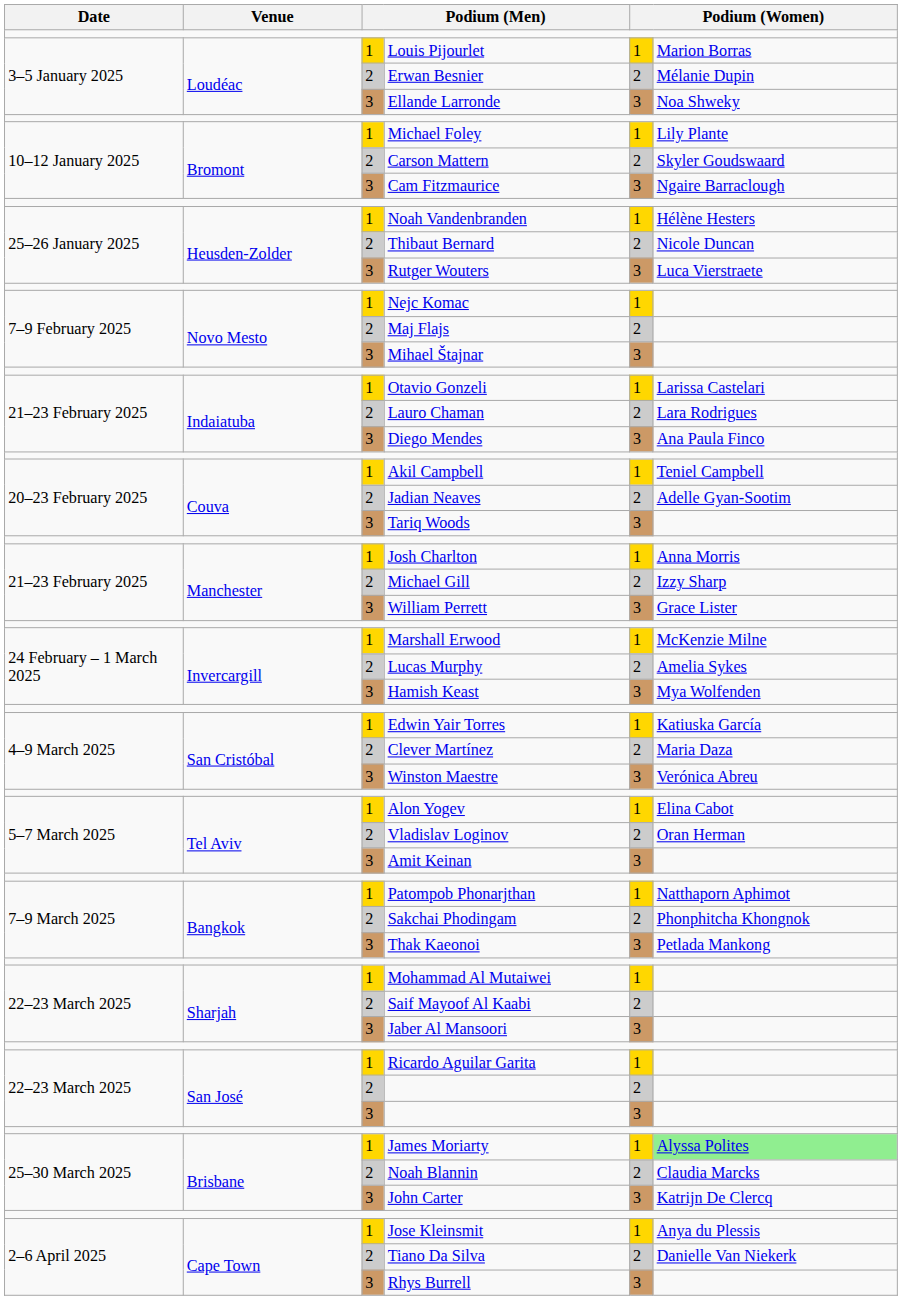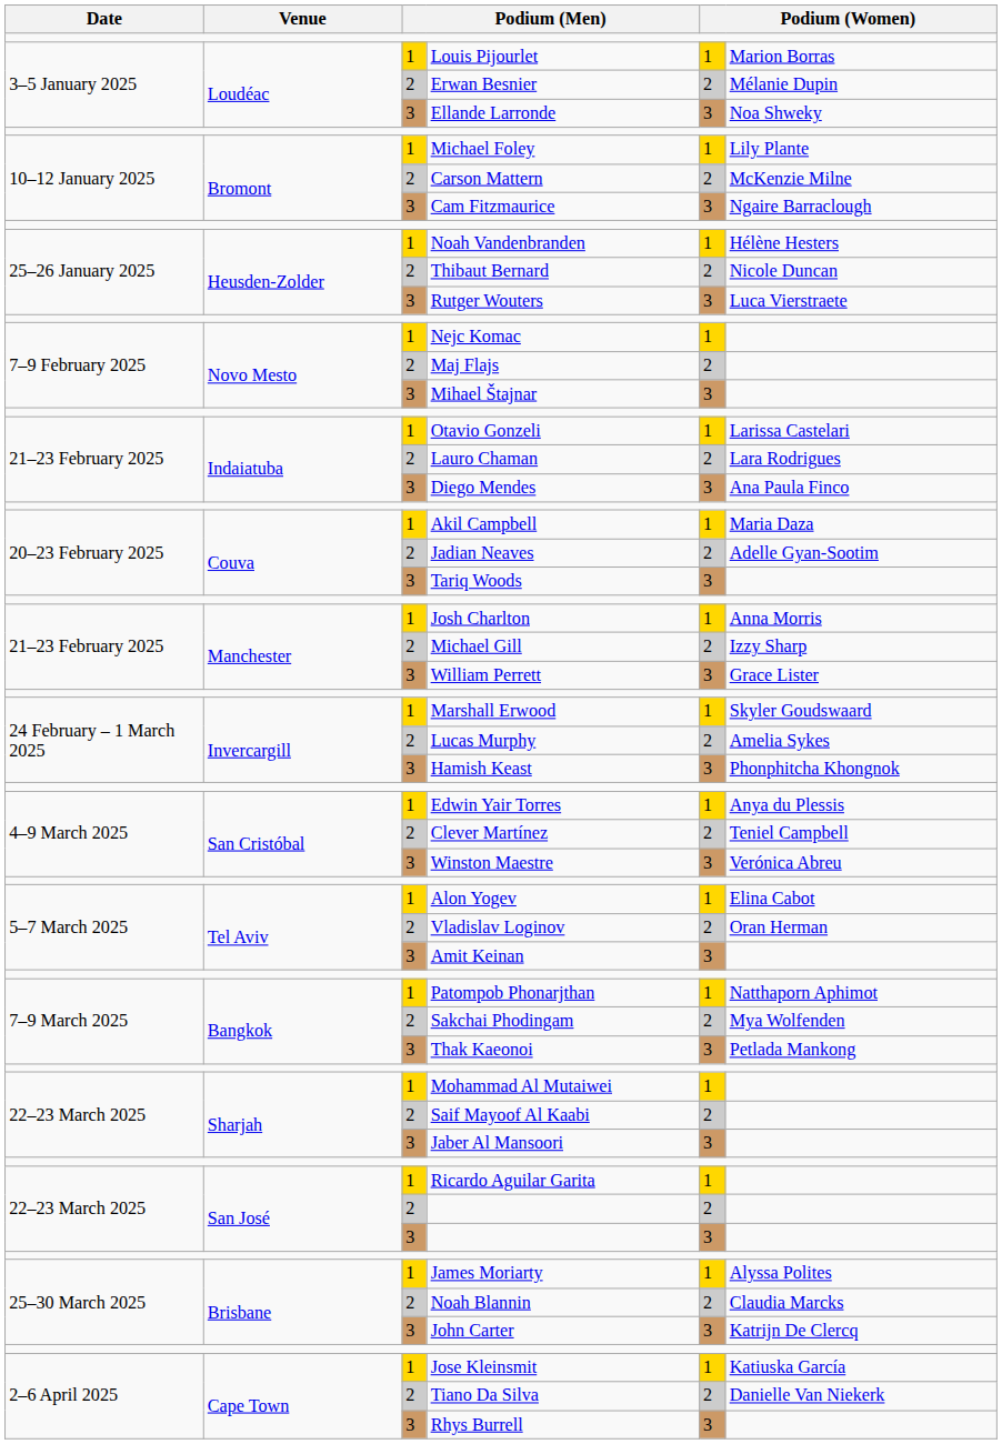Carson Mattern | column 6: Skyler Goudswaard -> McKenzie Milne
Akil Campbell | column 6: Teniel Campbell -> Maria Daza
Marshall Erwood | column 6: McKenzie Milne -> Skyler Goudswaard
Hamish Keast | column 6: Mya Wolfenden -> Phonphitcha Khongnok
Edwin Yair Torres | column 6: Katiuska García -> Anya du Plessis
Clever Martínez | column 6: Maria Daza -> Teniel Campbell
Sakchai Phodingam | column 6: Phonphitcha Khongnok -> Mya Wolfenden
James Moriarty | column 6: lightgreen background -> no background
Jose Kleinsmit | column 6: Anya du Plessis -> Katiuska García
